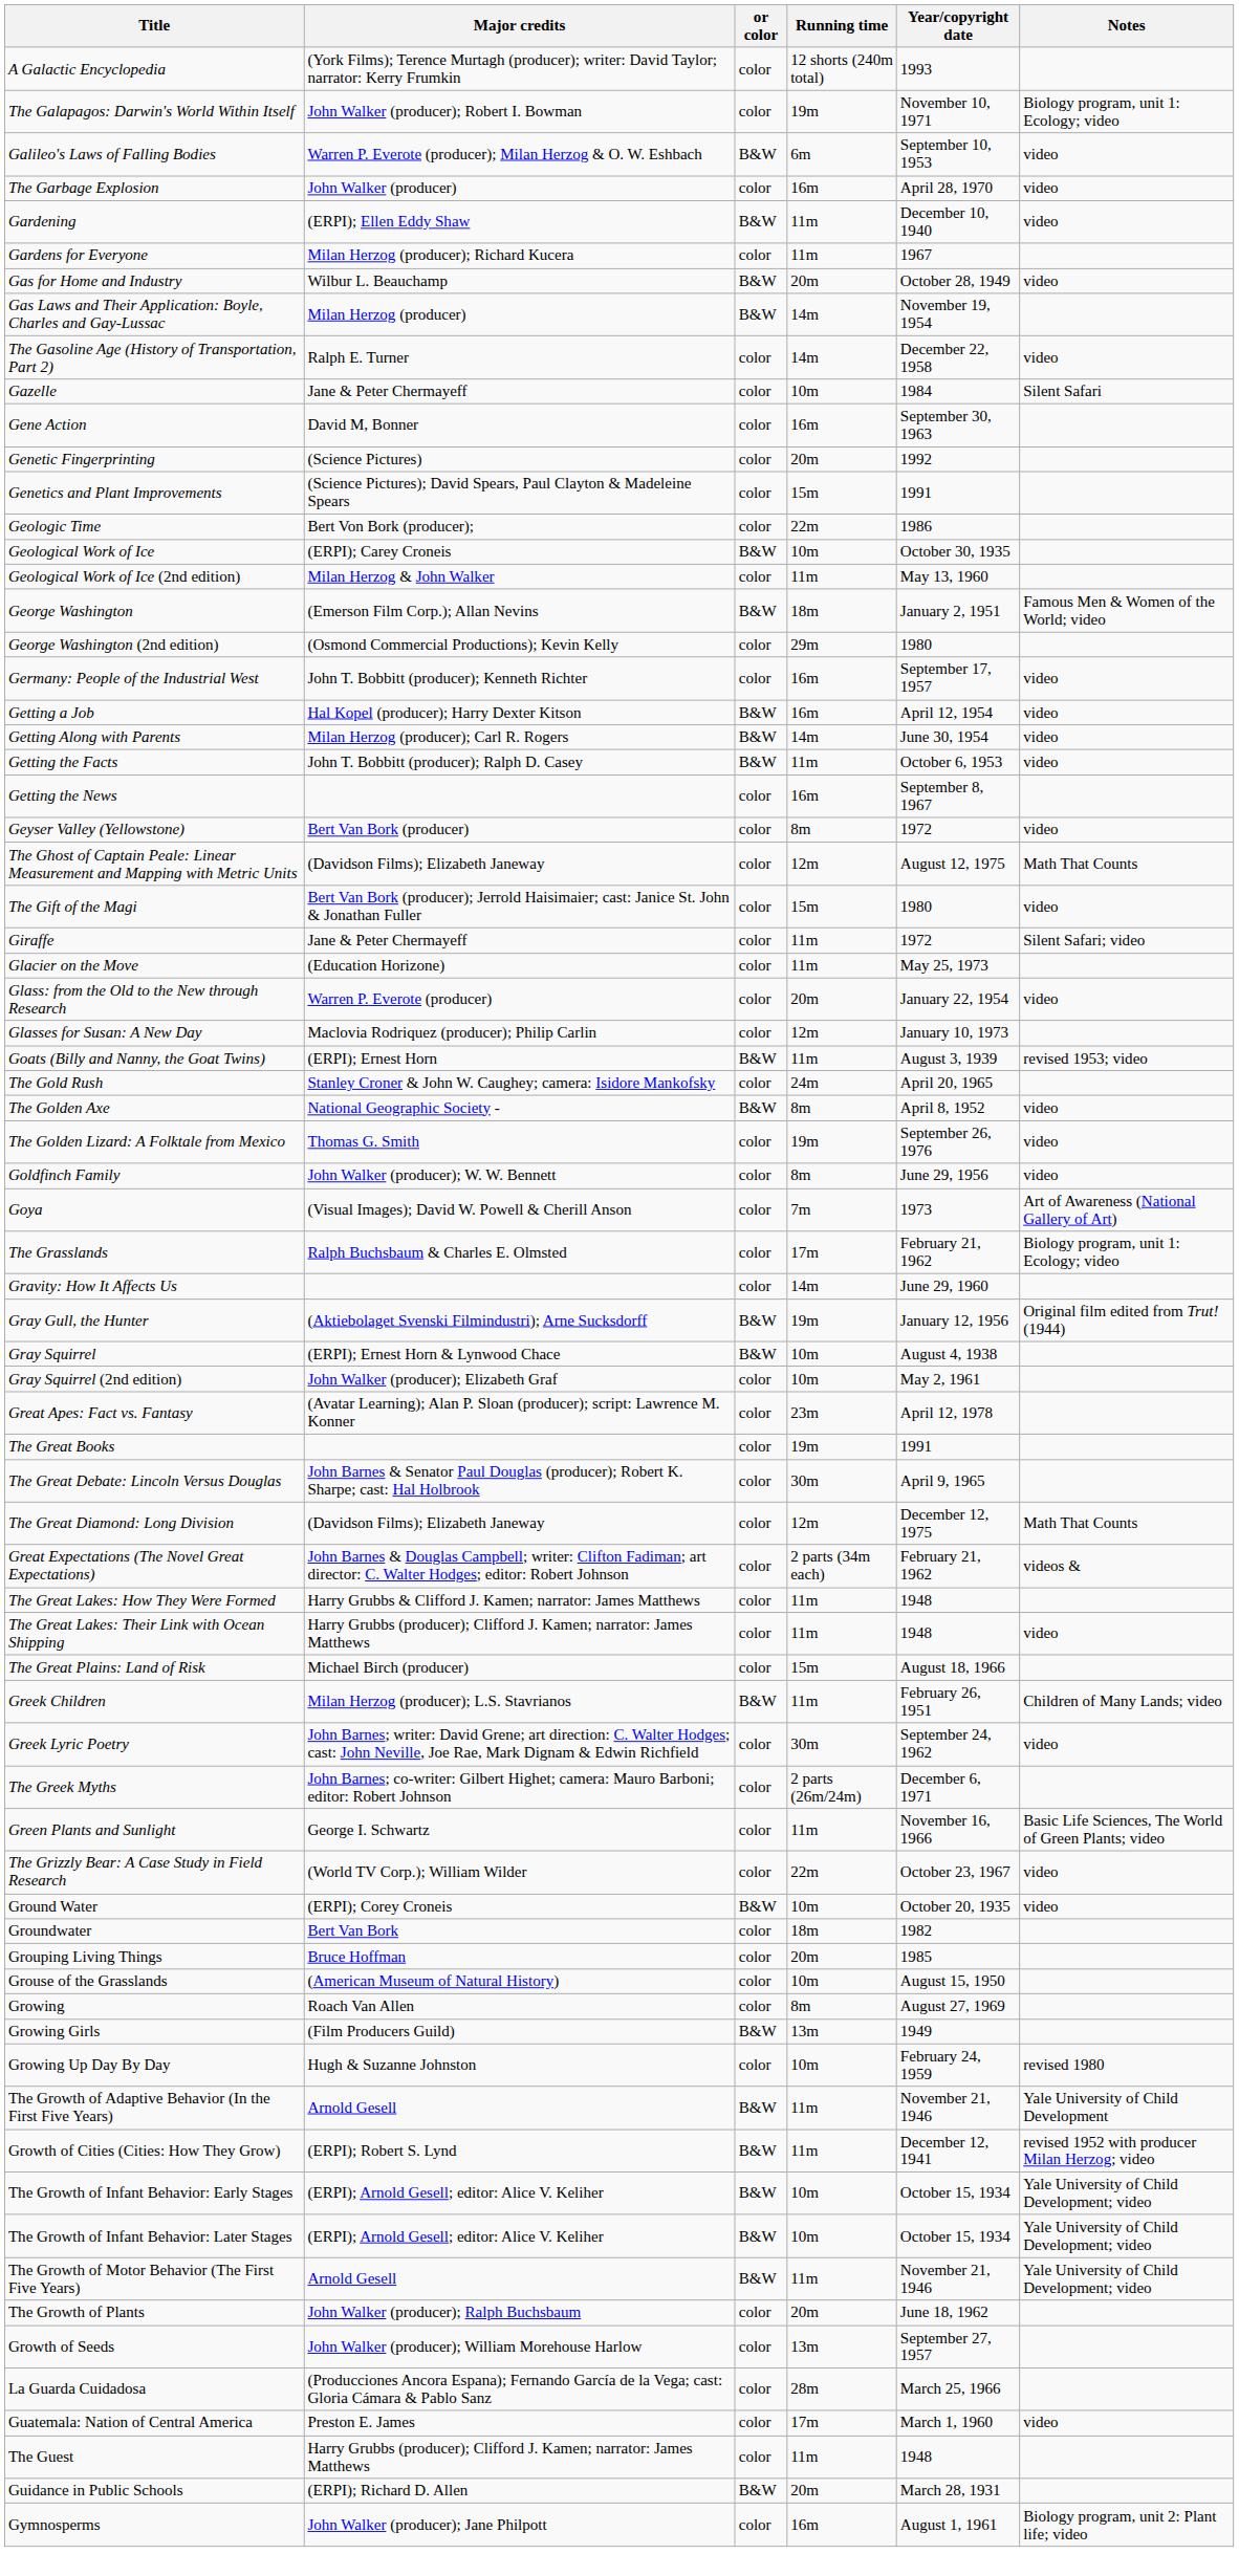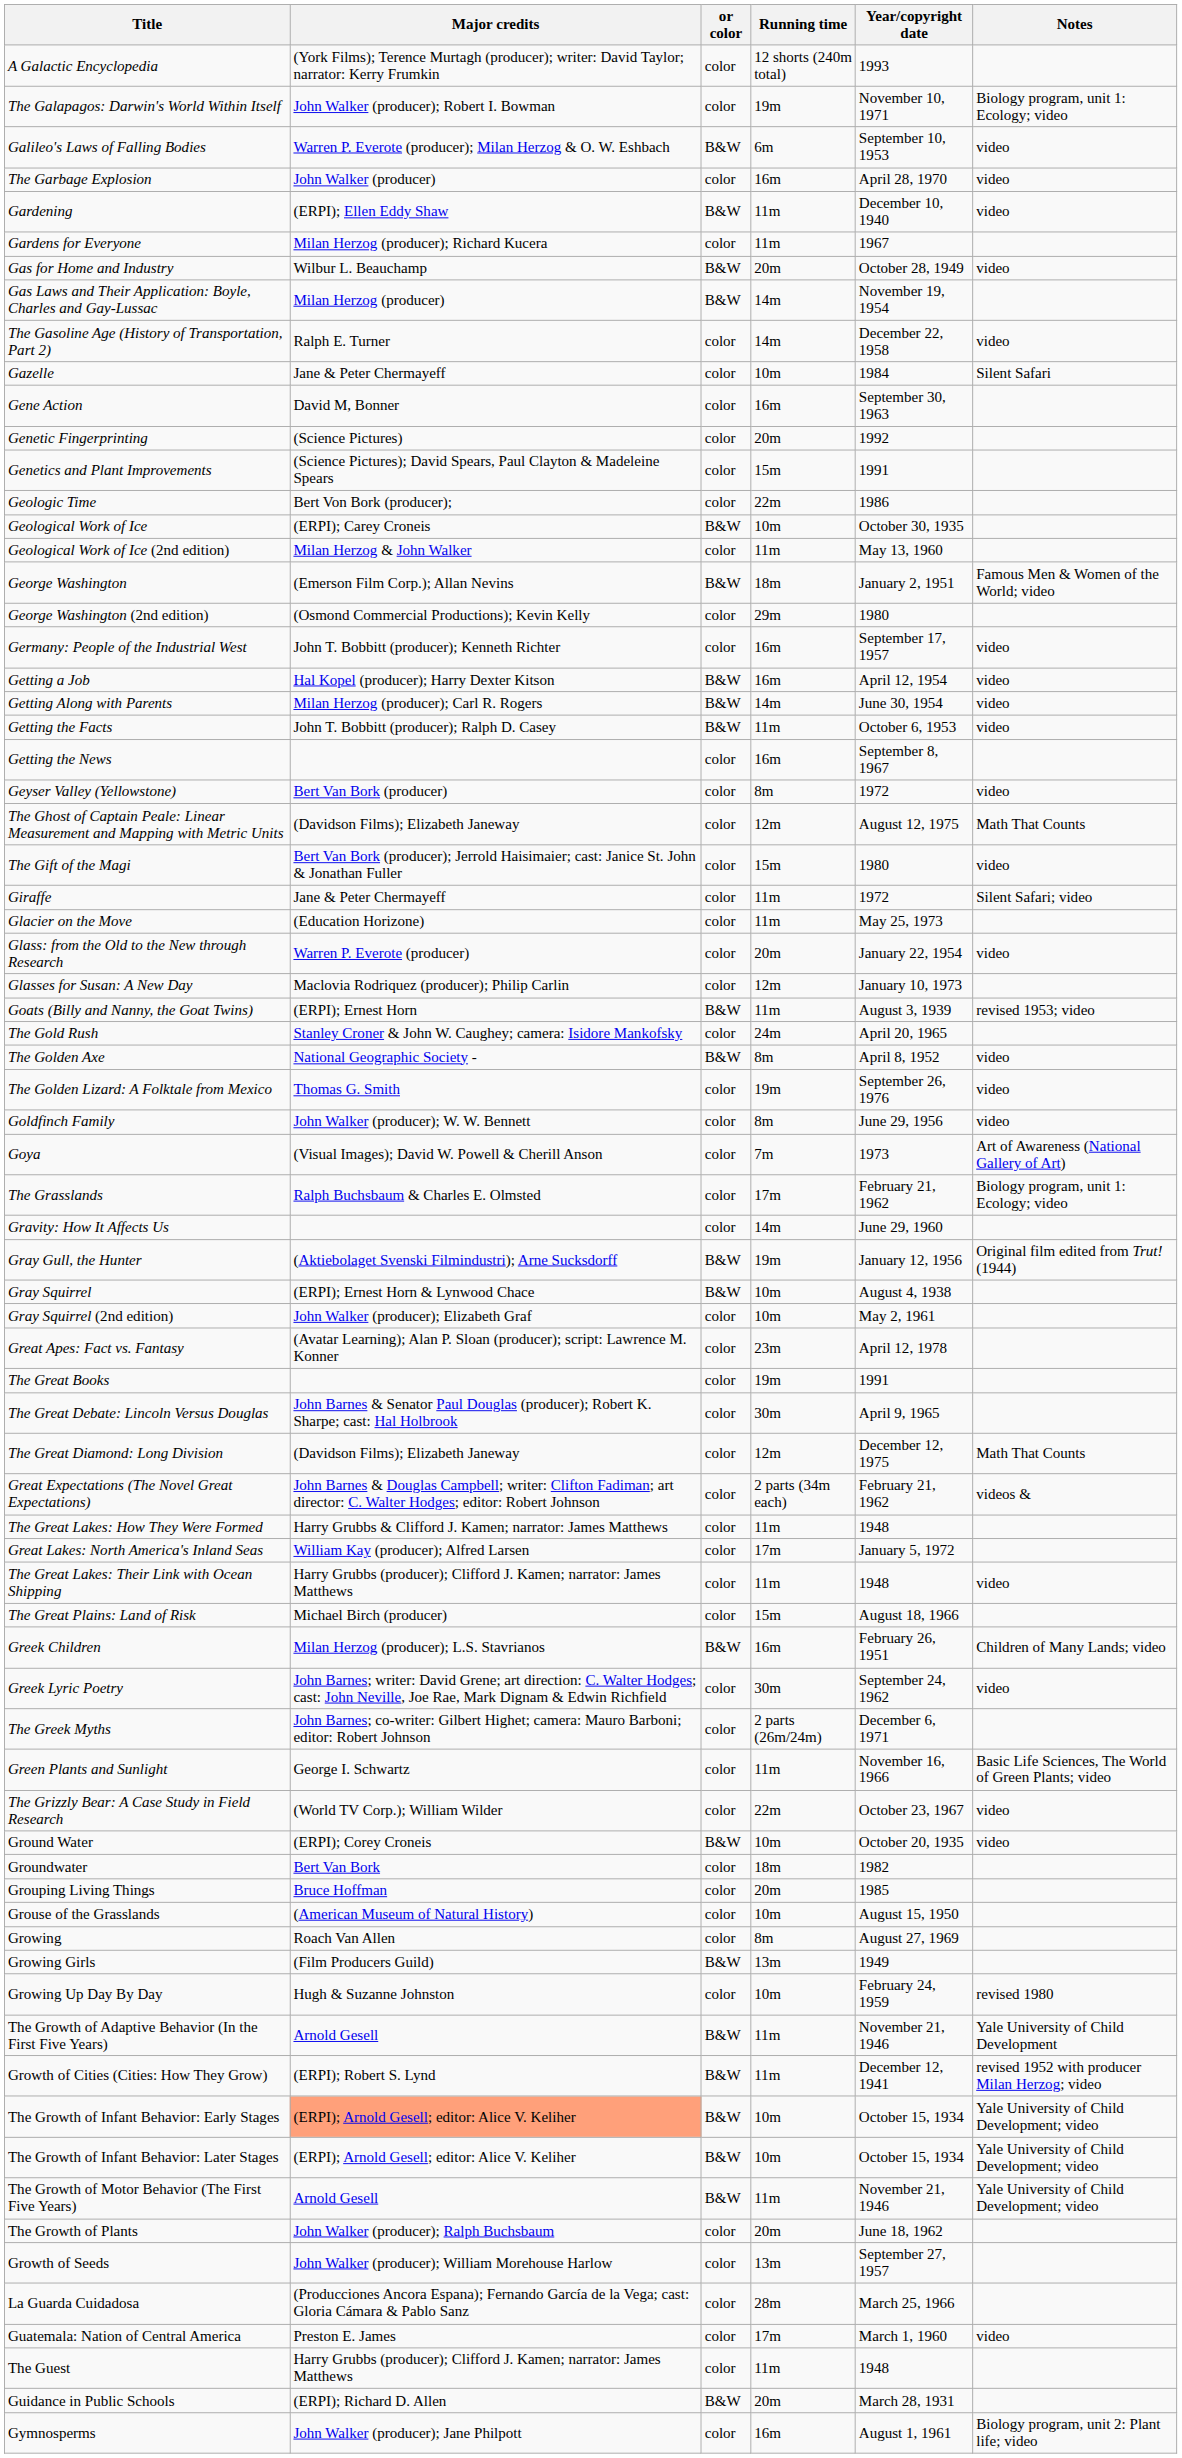+ row: Great Lakes: North America's Inland Seas | William Kay (producer); Alfred Larsen | color | 17m | January 5, 1972
Greek Children | Running time: 11m -> 16m
The Growth of Infant Behavior: Early Stages | Major credits: no background -> lightsalmon background
